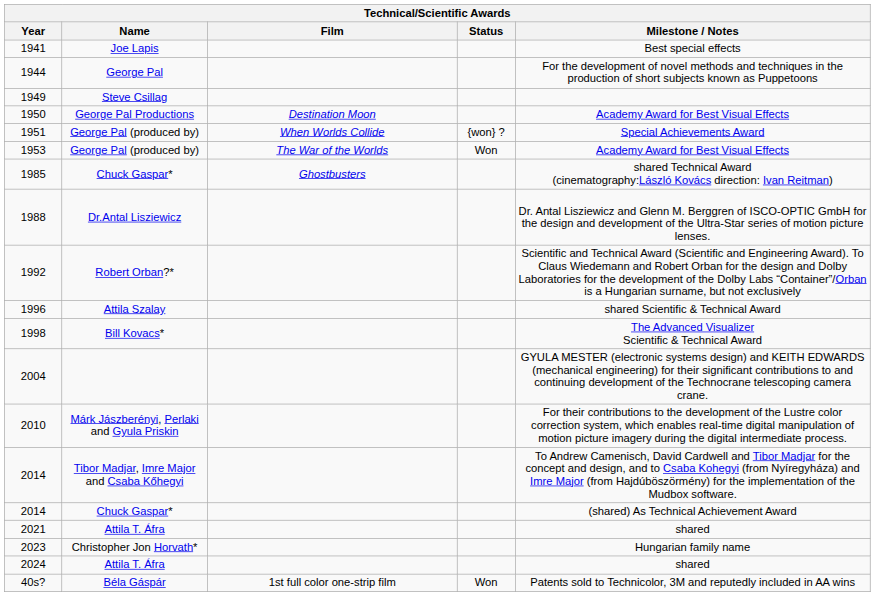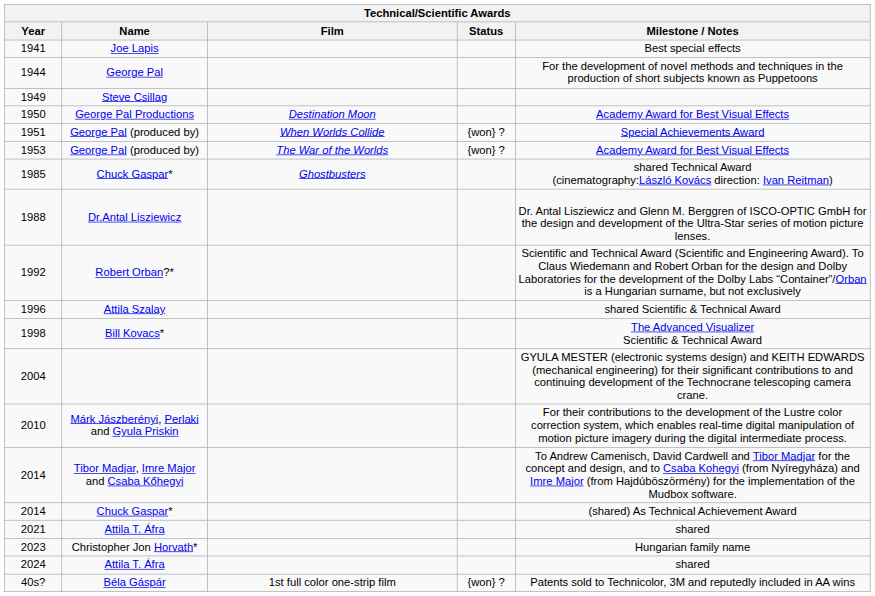1953 | Status: Won -> {won} ?
40s? | Status: Won -> {won} ?
